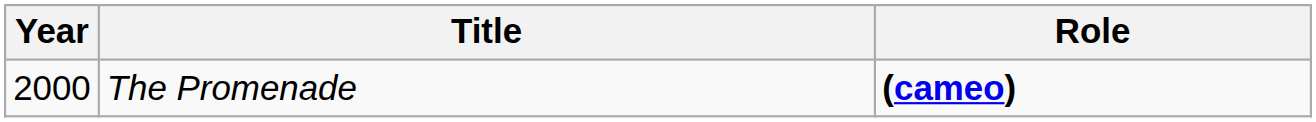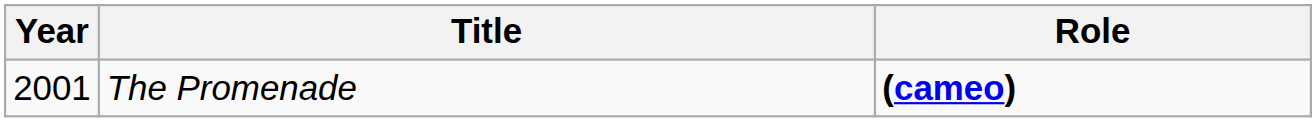The Promenade | Year: 2000 -> 2001
